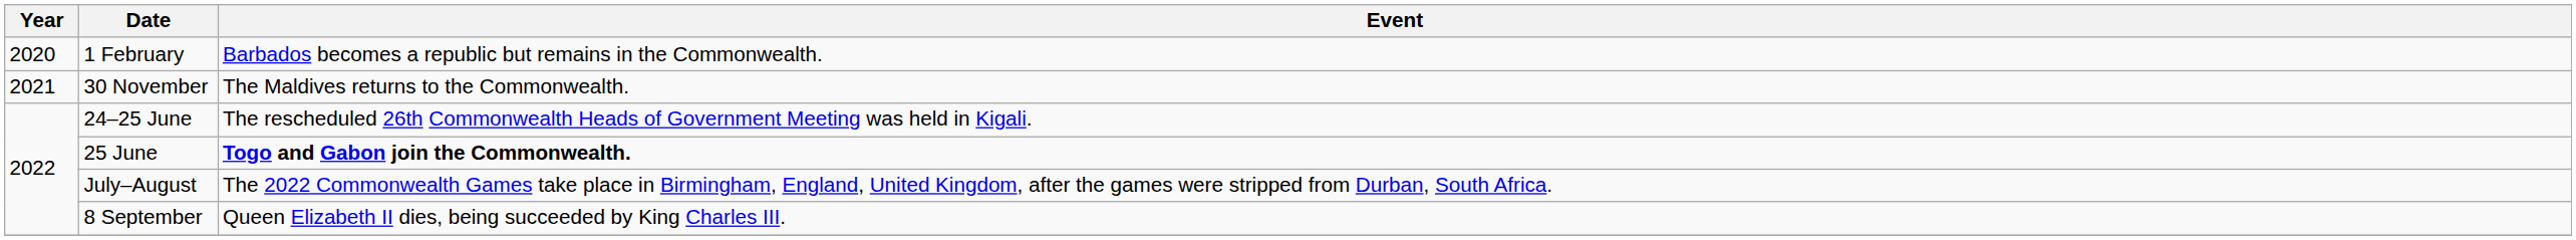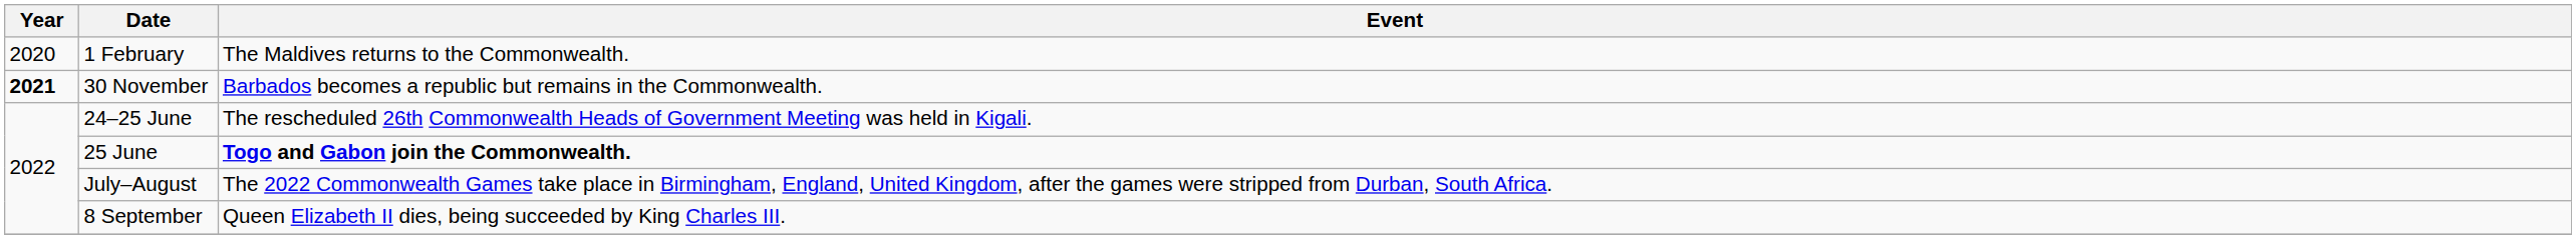1 February | Event: Barbados becomes a republic but remains in the Commonwealth. -> The Maldives returns to the Commonwealth.
30 November | Year: normal -> bold
30 November | Event: The Maldives returns to the Commonwealth. -> Barbados becomes a republic but remains in the Commonwealth.
